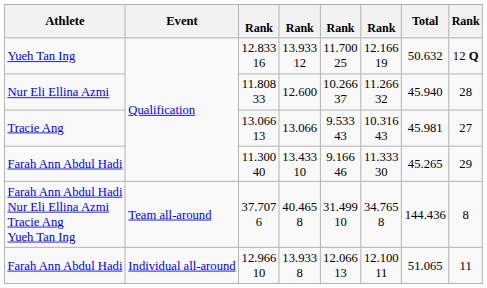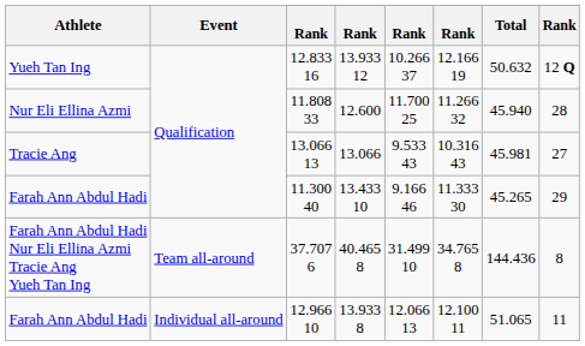12.833 16 | column 5: 11.700 25 -> 10.266 37
11.808 33 | column 5: 10.266 37 -> 11.700 25
